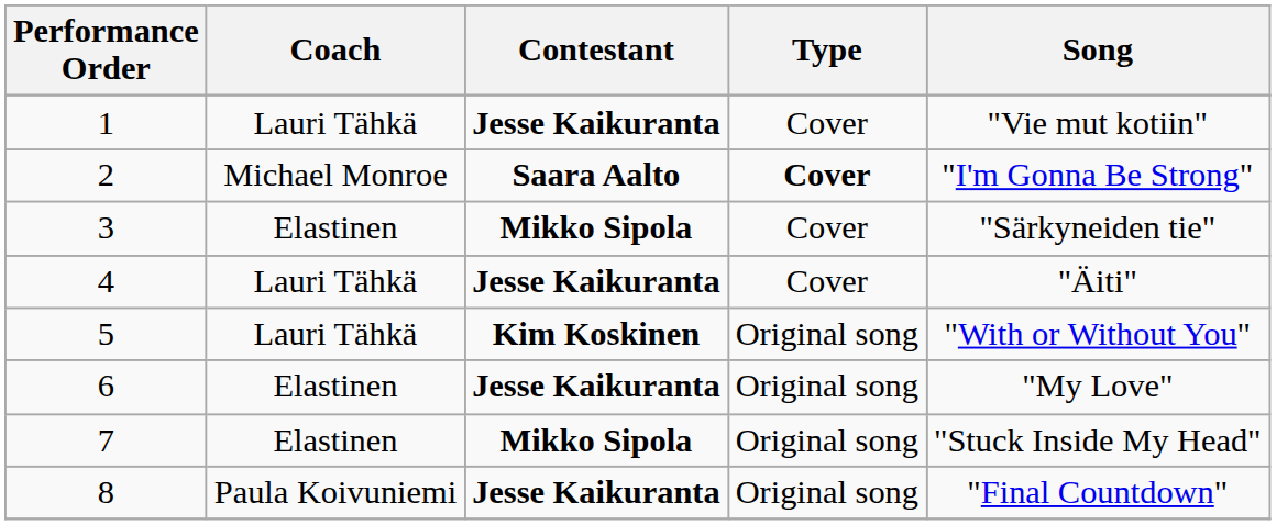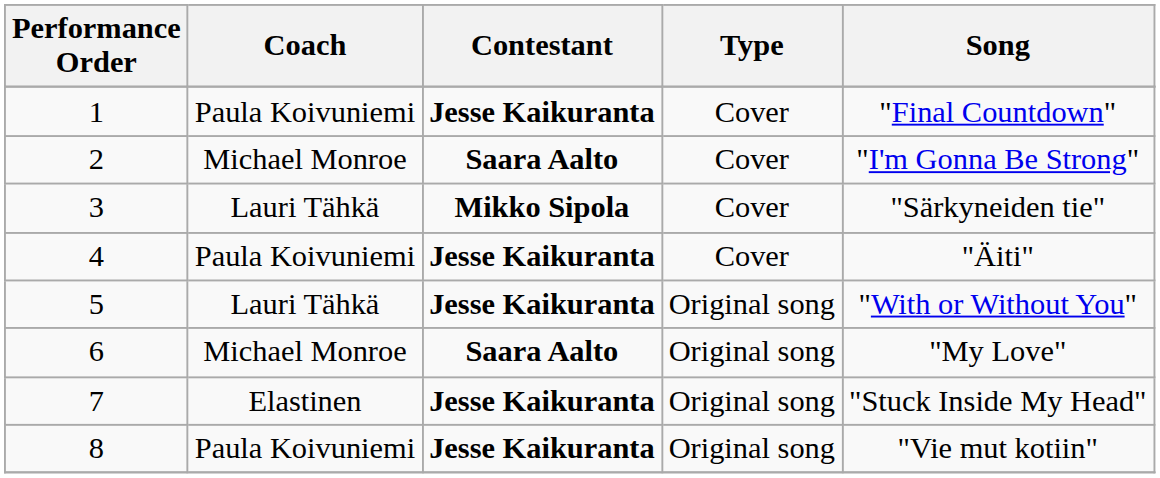1 | Coach: Lauri Tähkä -> Paula Koivuniemi
1 | Song: "Vie mut kotiin" -> "Final Countdown"
2 | Type: bold -> normal
3 | Coach: Elastinen -> Lauri Tähkä
4 | Coach: Lauri Tähkä -> Paula Koivuniemi
5 | Contestant: Kim Koskinen -> Jesse Kaikuranta
6 | Coach: Elastinen -> Michael Monroe
6 | Contestant: Jesse Kaikuranta -> Saara Aalto
7 | Contestant: Mikko Sipola -> Jesse Kaikuranta
8 | Song: "Final Countdown" -> "Vie mut kotiin"
